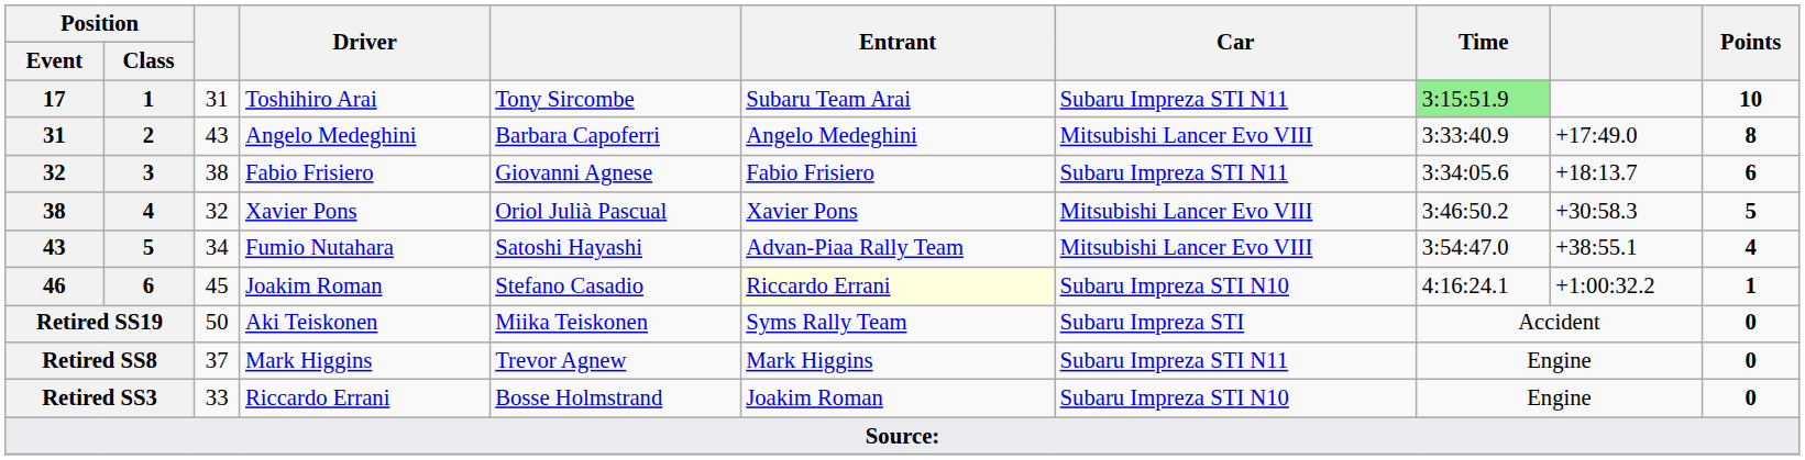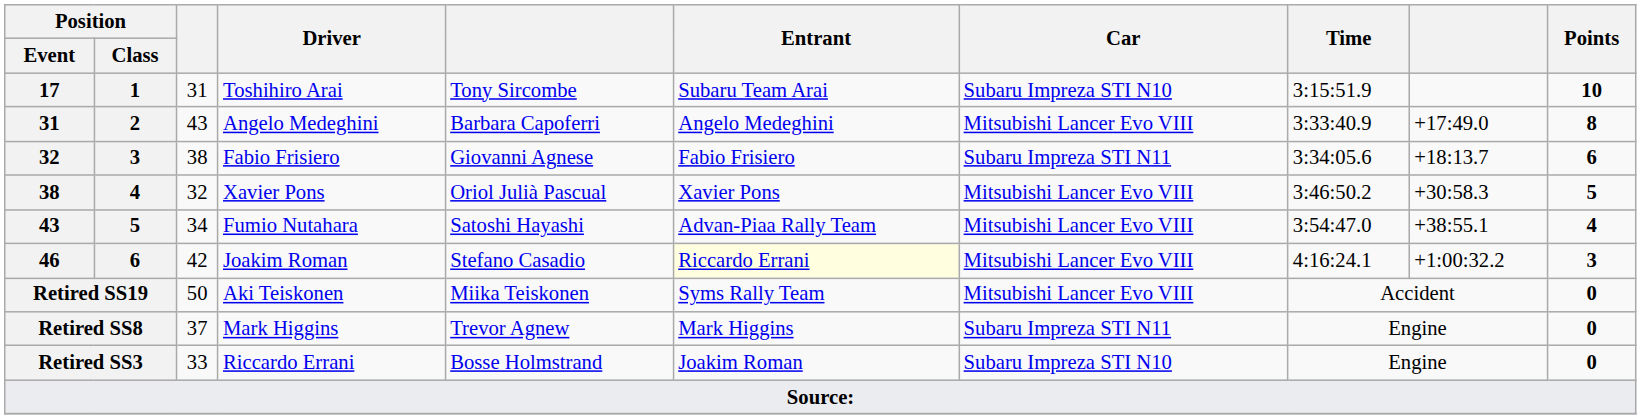17 | Car: Subaru Impreza STI N11 -> Subaru Impreza STI N10
17 | Time: lightgreen background -> no background
46 | column 3: 45 -> 42
46 | Car: Subaru Impreza STI N10 -> Mitsubishi Lancer Evo VIII
46 | Points: 1 -> 3
Retired SS19 | Car: Subaru Impreza STI -> Mitsubishi Lancer Evo VIII
